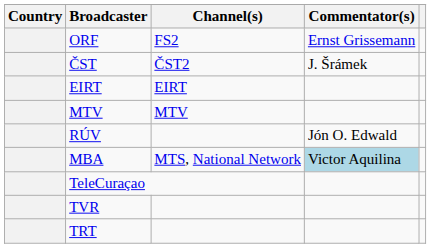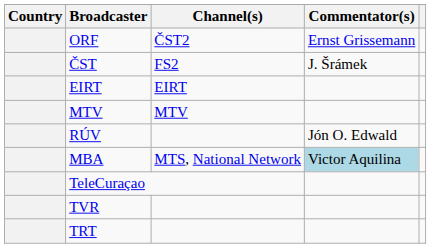ORF | Channel(s): FS2 -> ČST2
ČST | Channel(s): ČST2 -> FS2
